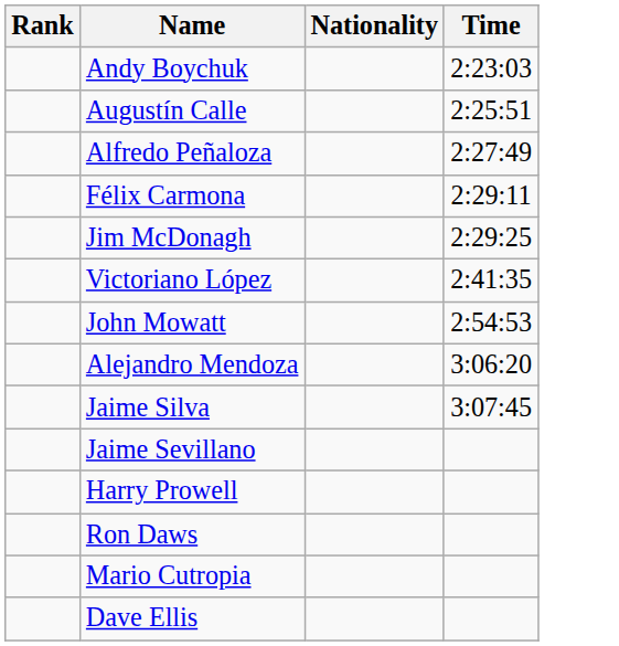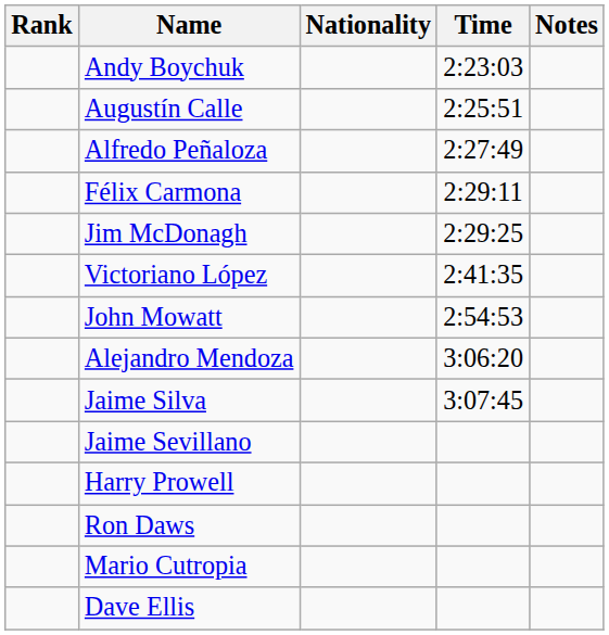+ column: Notes
